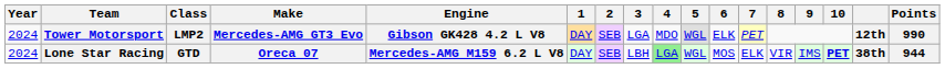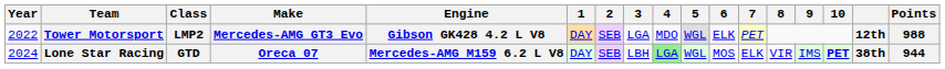Tower Motorsport | Year: 2024 -> 2022
Tower Motorsport | Points: 990 -> 988
